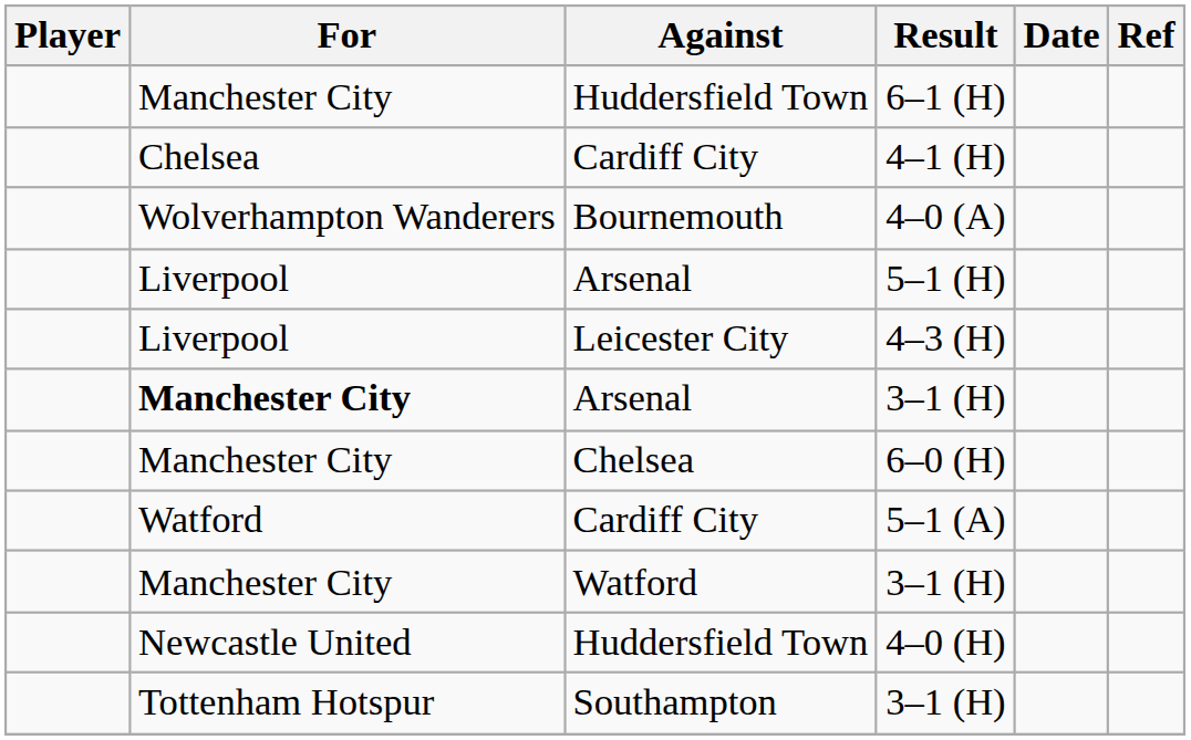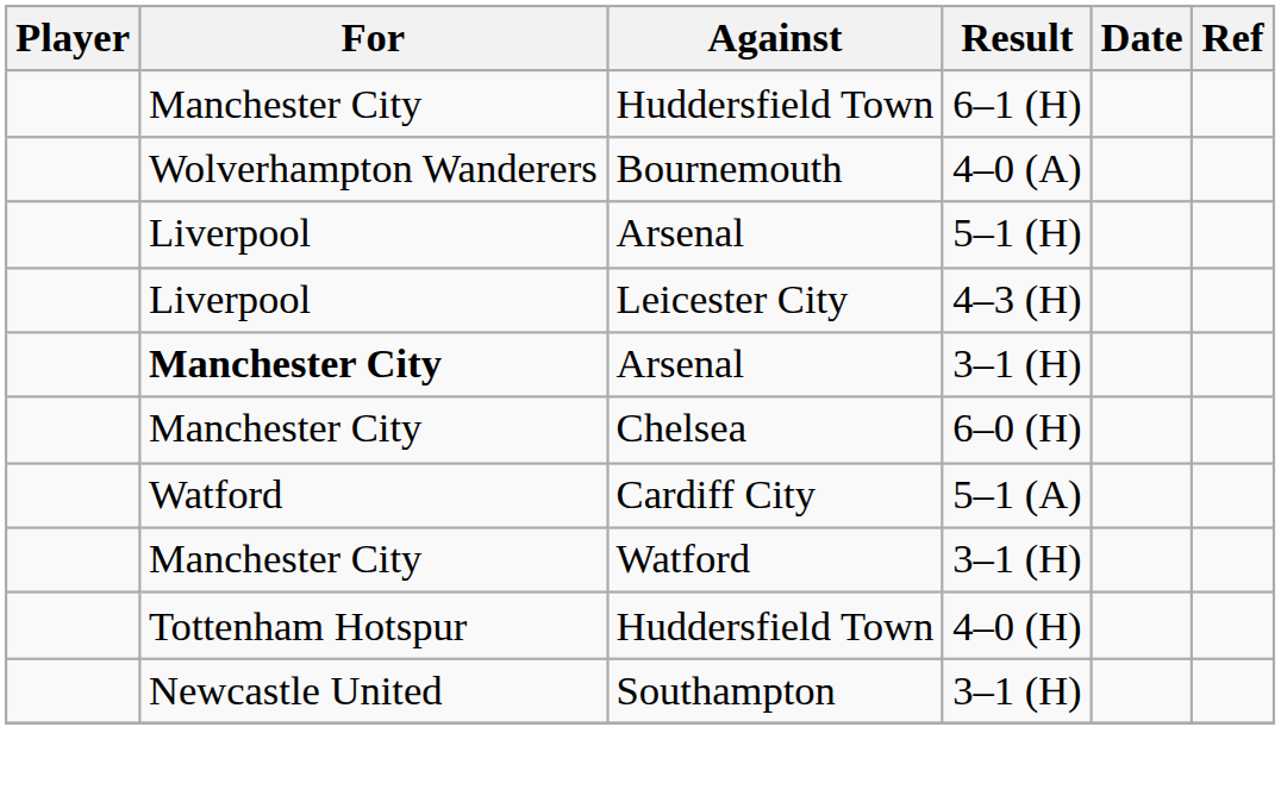- row: Chelsea | Cardiff City | 4–1 (H)
4–0 (H) | For: Newcastle United -> Tottenham Hotspur
Southampton / 3–1 (H) | For: Tottenham Hotspur -> Newcastle United
